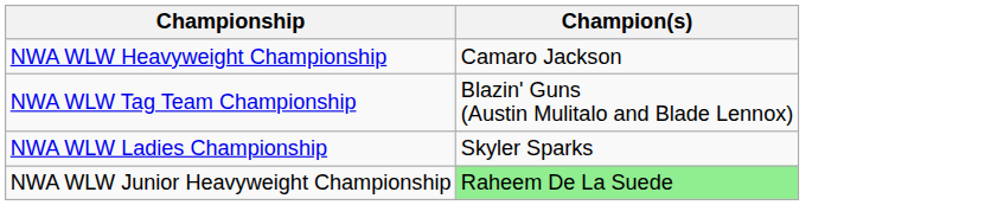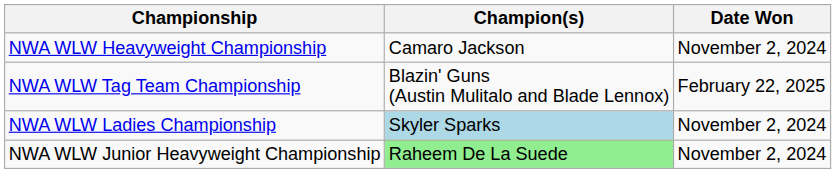+ column: Date Won | November 2, 2024 | February 22, 2025 | November 2, 2024 | November 2, 2024
NWA WLW Ladies Championship | Champion(s): no background -> lightblue background
